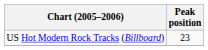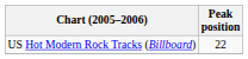US Hot Modern Rock Tracks (Billboard) | Peak position: 23 -> 22
